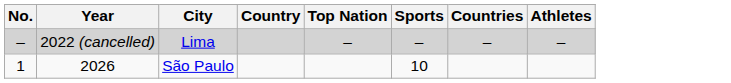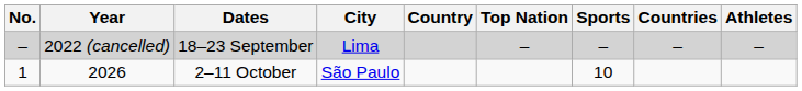+ column: Dates | 18–23 September | 2–11 October
